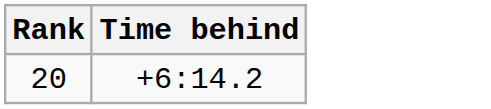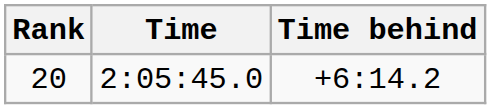+ column: Time | 2:05:45.0
